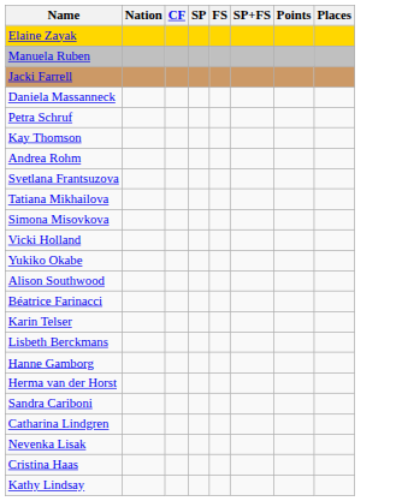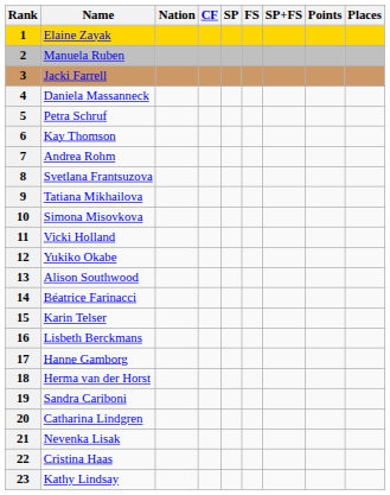+ column: Rank | 1 | 2 | 3 | 4 | 5 | 6 | 7 | 8 | 9 | 10 | 11 | 12 | 13 | 14 | 15 | 16 | 17 | 18 | 19 | 20 | 21 | 22 | 23
